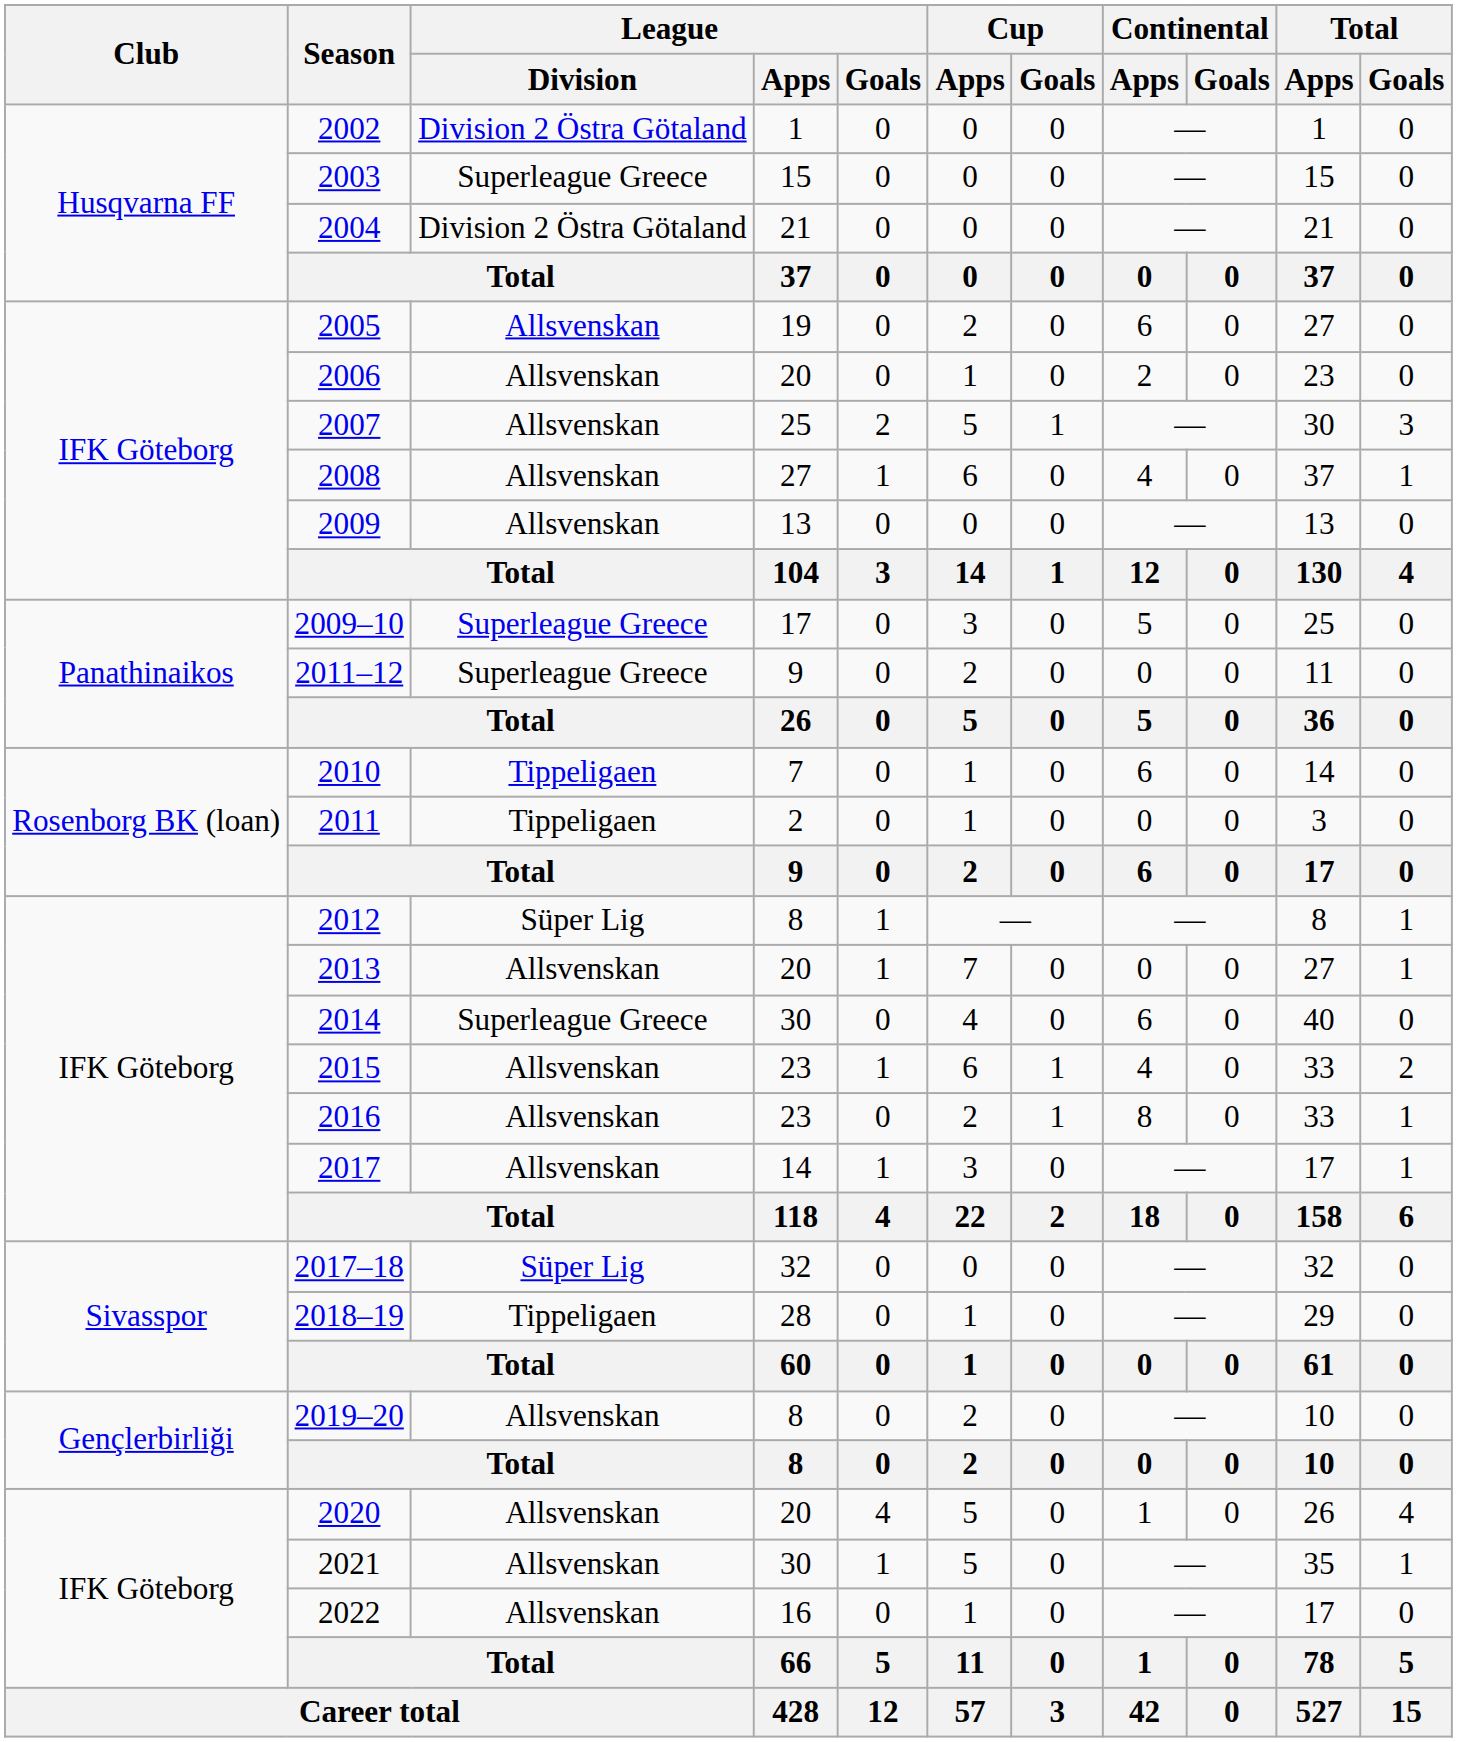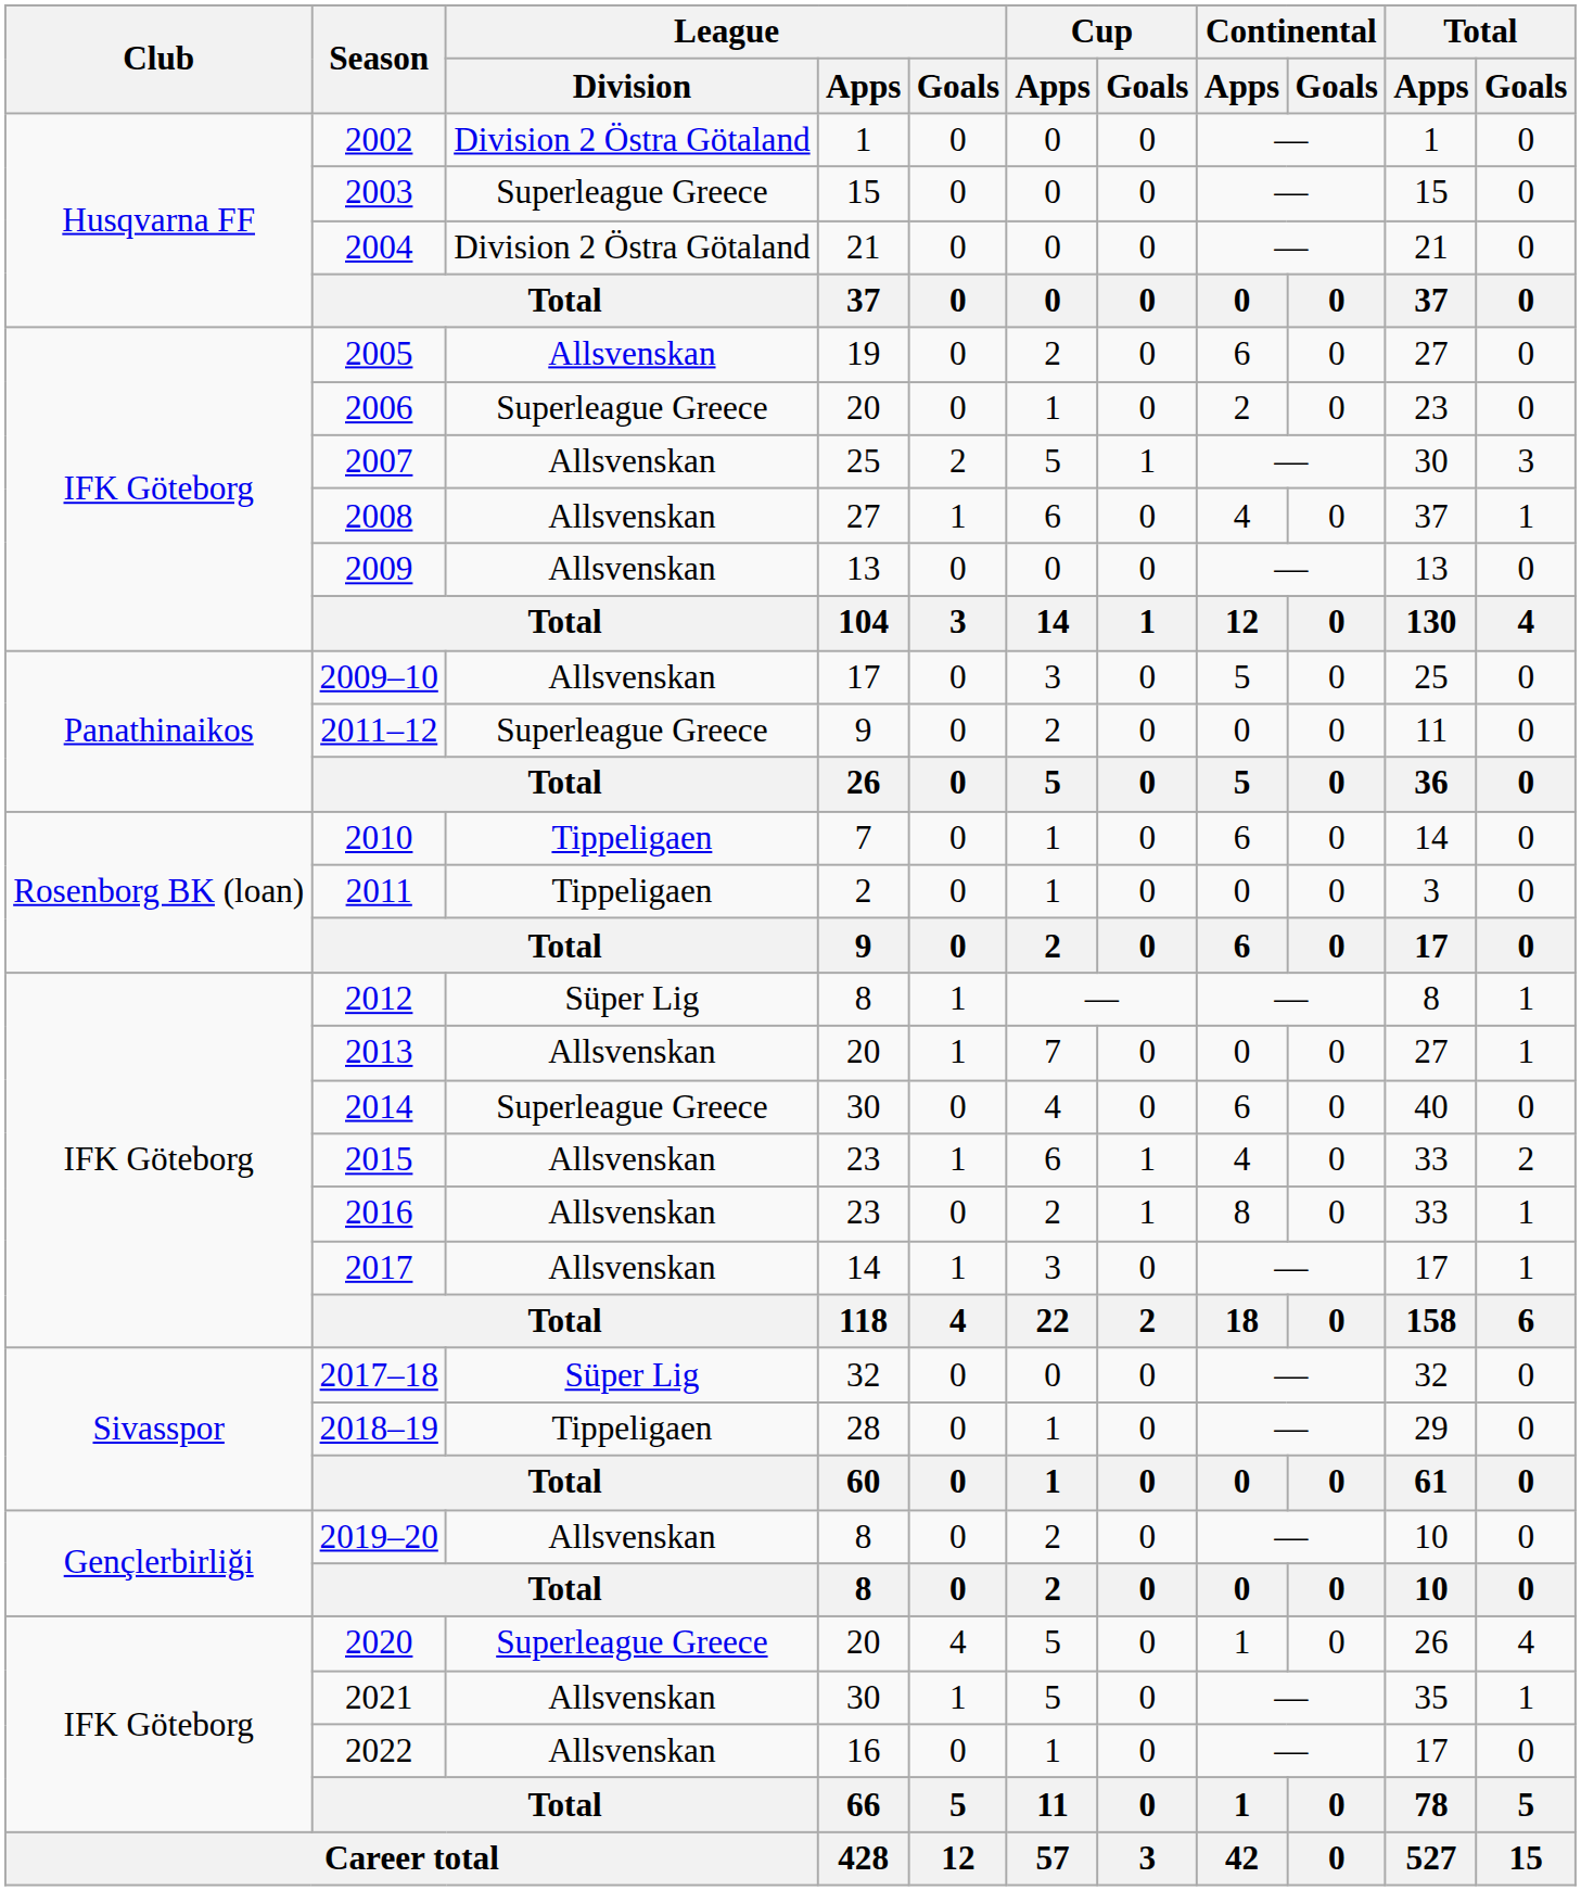2006 | League / Division: Allsvenskan -> Superleague Greece
2009–10 | League / Division: Superleague Greece -> Allsvenskan
2020 | League / Division: Allsvenskan -> Superleague Greece
